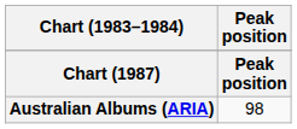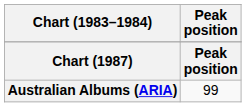Australian Albums (ARIA) | Peak position: 98 -> 99
